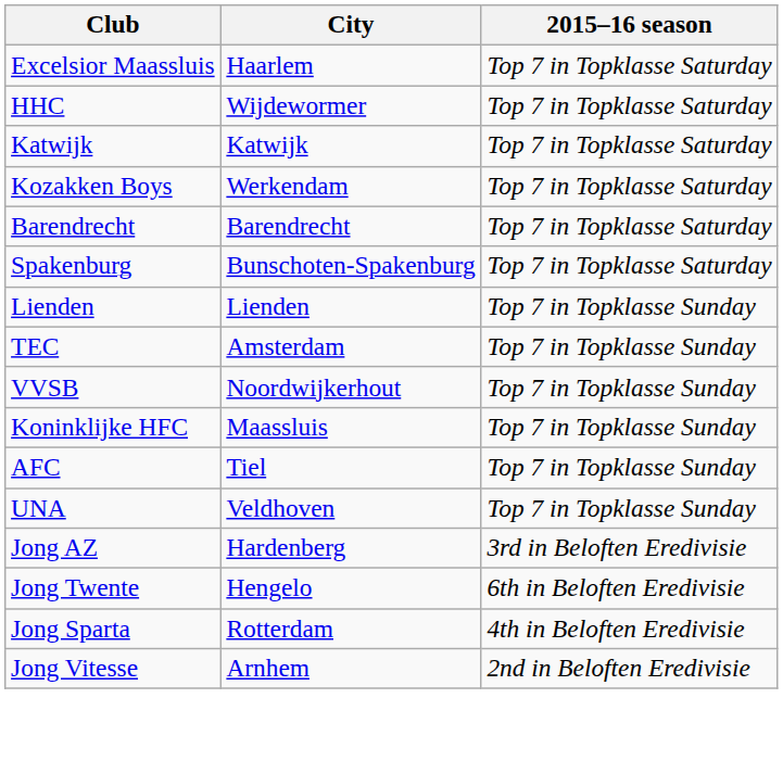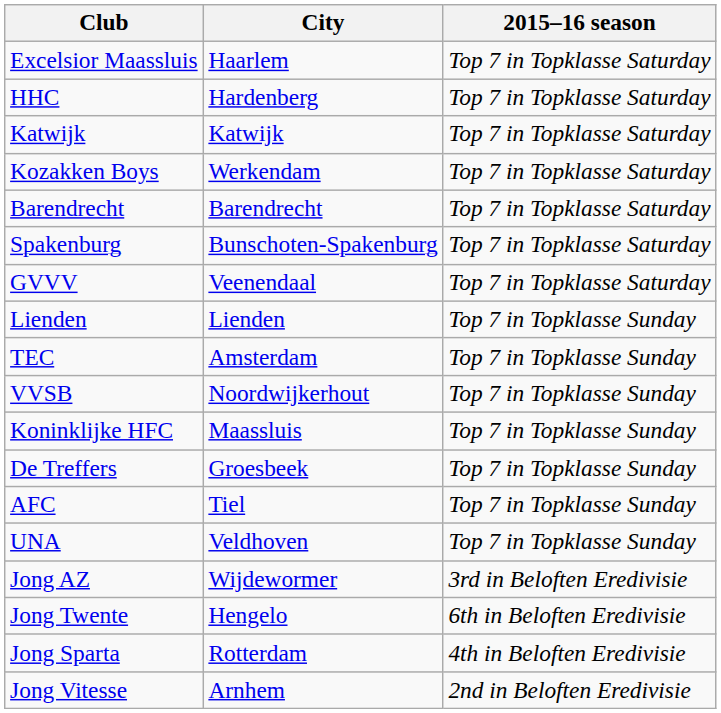HHC | City: Wijdewormer -> Hardenberg
+ row: GVVV | Veenendaal | Top 7 in Topklasse Saturday
+ row: De Treffers | Groesbeek | Top 7 in Topklasse Sunday
Jong AZ | City: Hardenberg -> Wijdewormer
